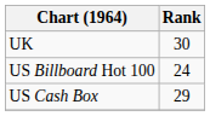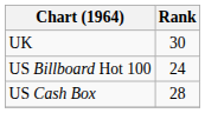US Cash Box | Rank: 29 -> 28
